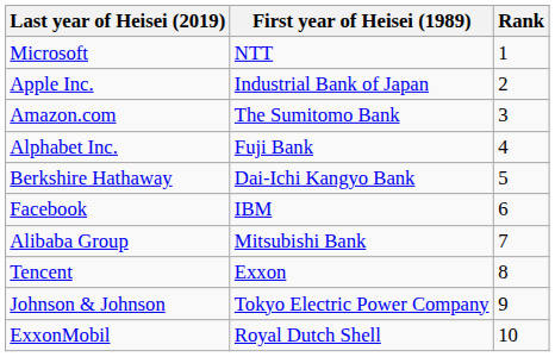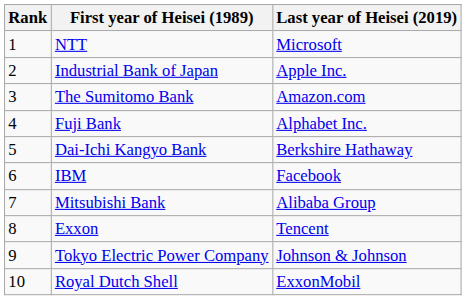columns swapped: Rank <-> Last year of Heisei (2019)
